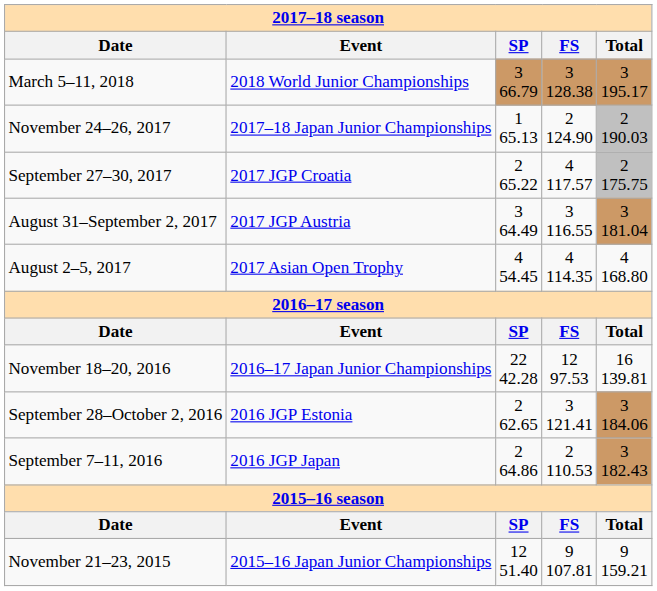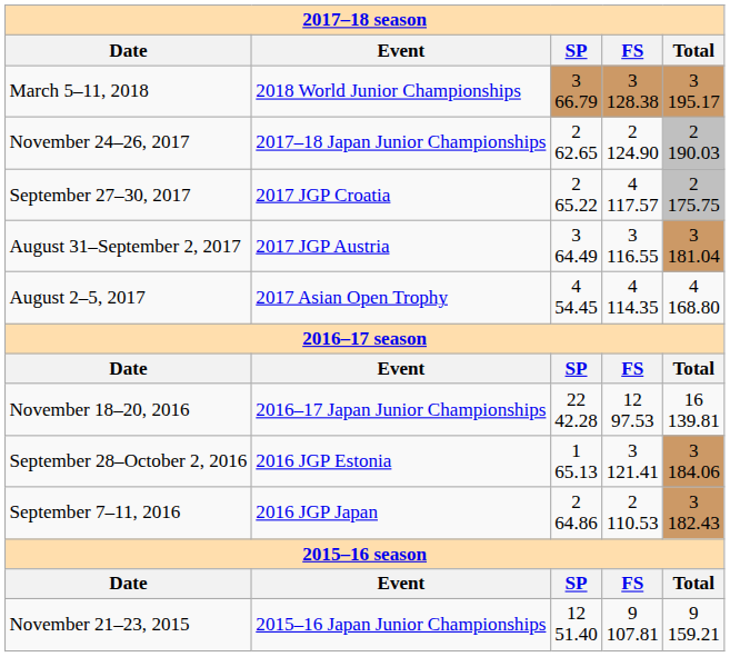November 24–26, 2017 | SP: 1 65.13 -> 2 62.65
September 28–October 2, 2016 | SP: 2 62.65 -> 1 65.13
